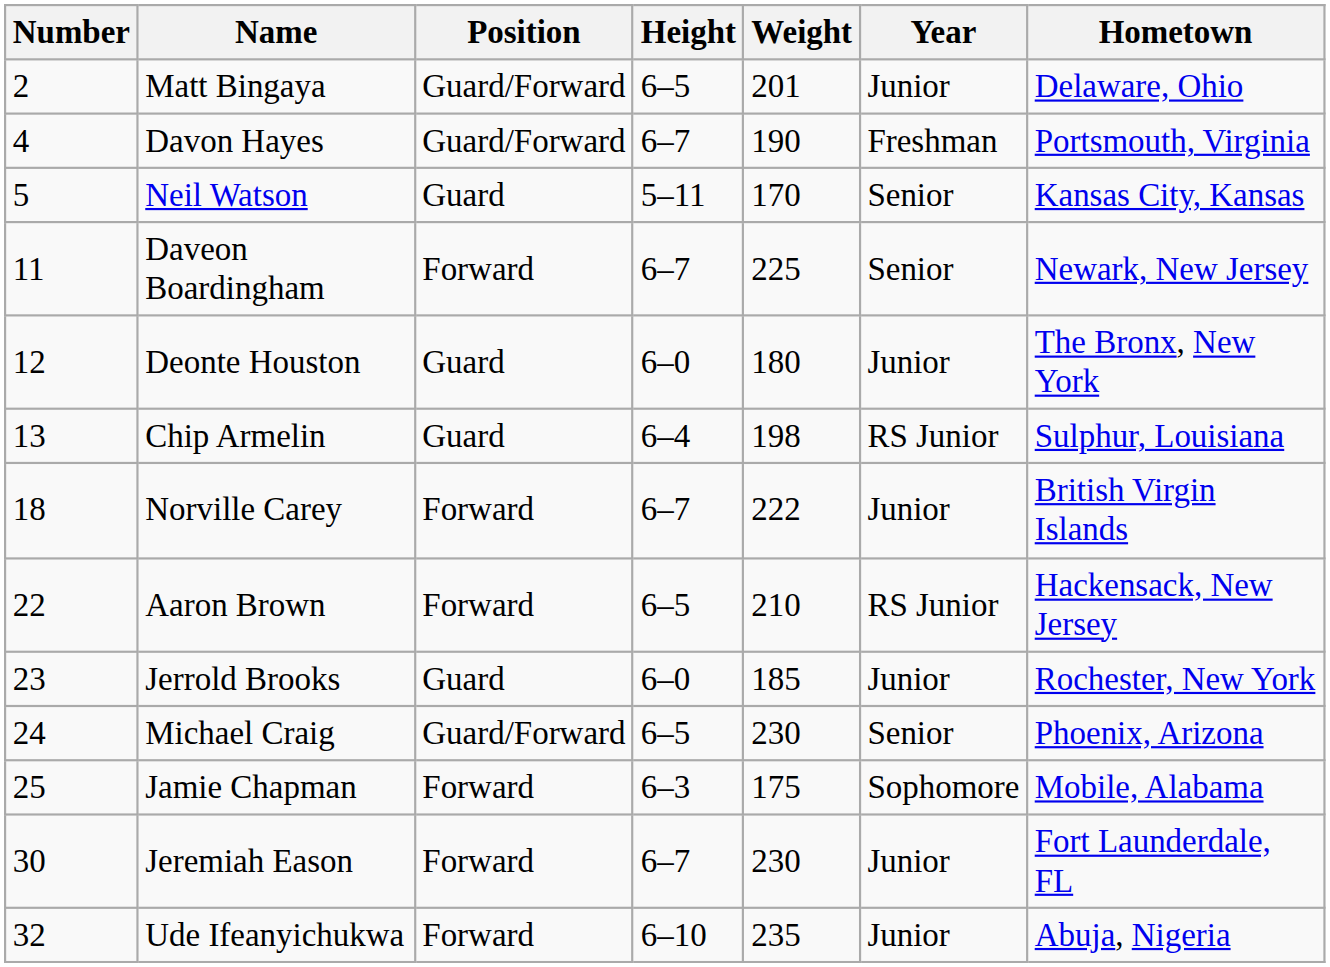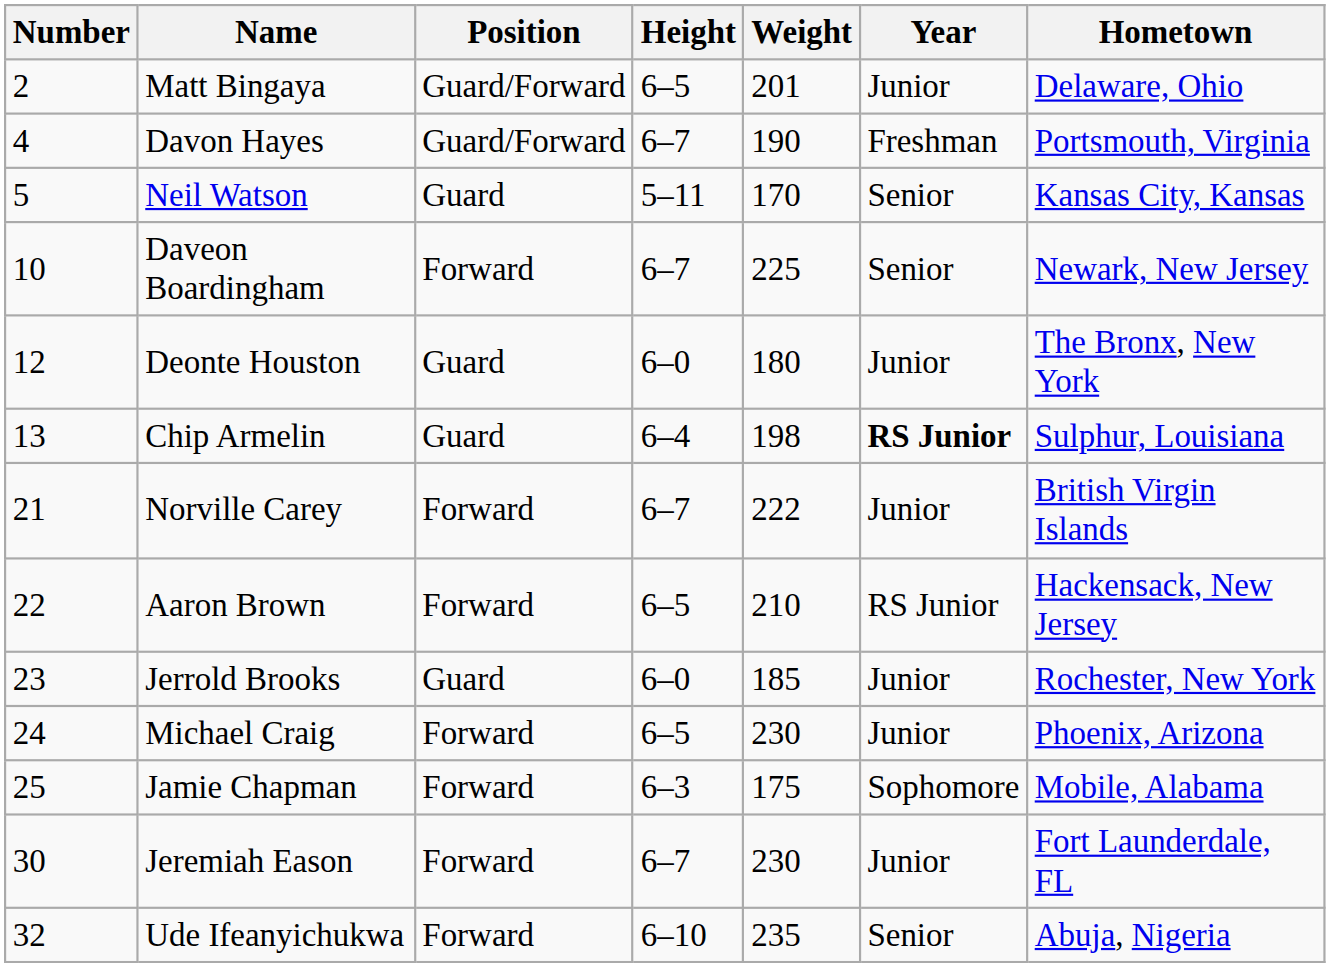Daveon Boardingham | Number: 11 -> 10
Chip Armelin | Year: normal -> bold
Norville Carey | Number: 18 -> 21
Michael Craig | Position: Guard/Forward -> Forward
Michael Craig | Year: Senior -> Junior
Ude Ifeanyichukwa | Year: Junior -> Senior
